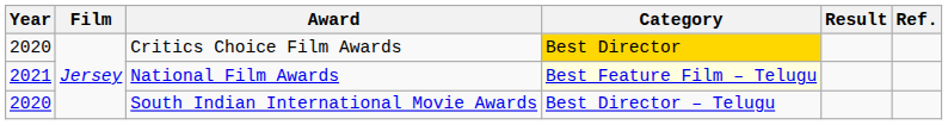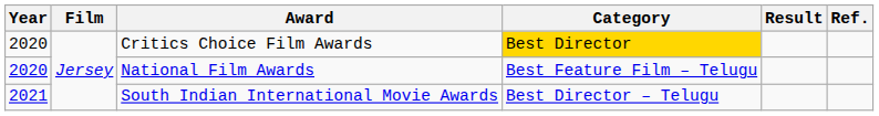National Film Awards | Year: 2021 -> 2020
National Film Awards | Category: lightyellow background -> no background
South Indian International Movie Awards | Year: 2020 -> 2021
